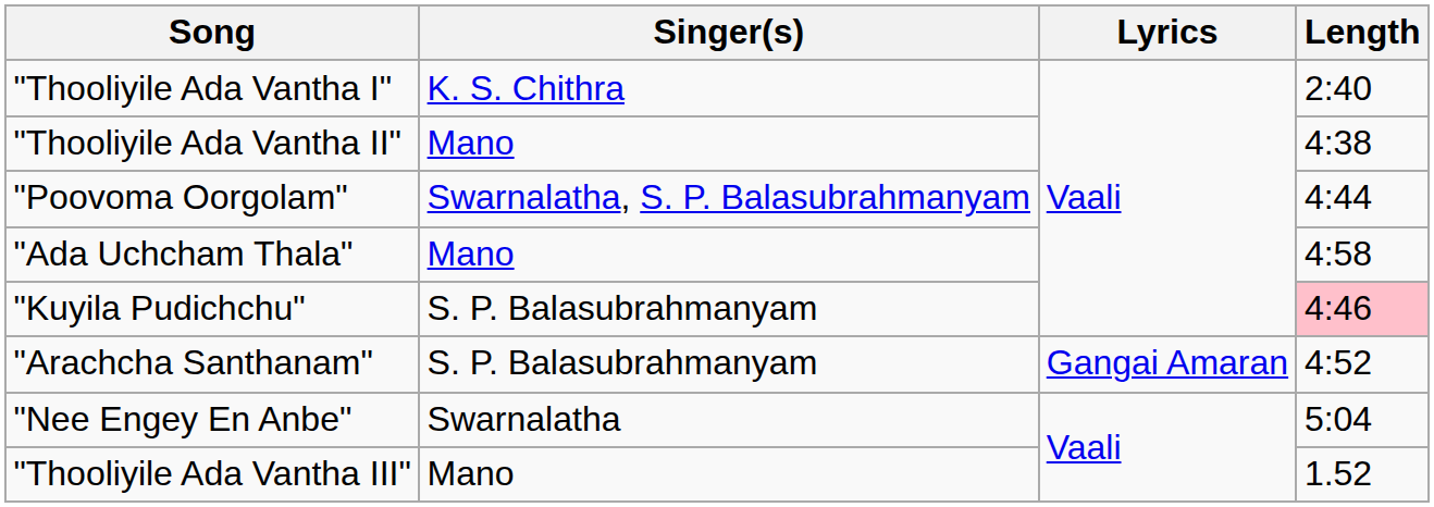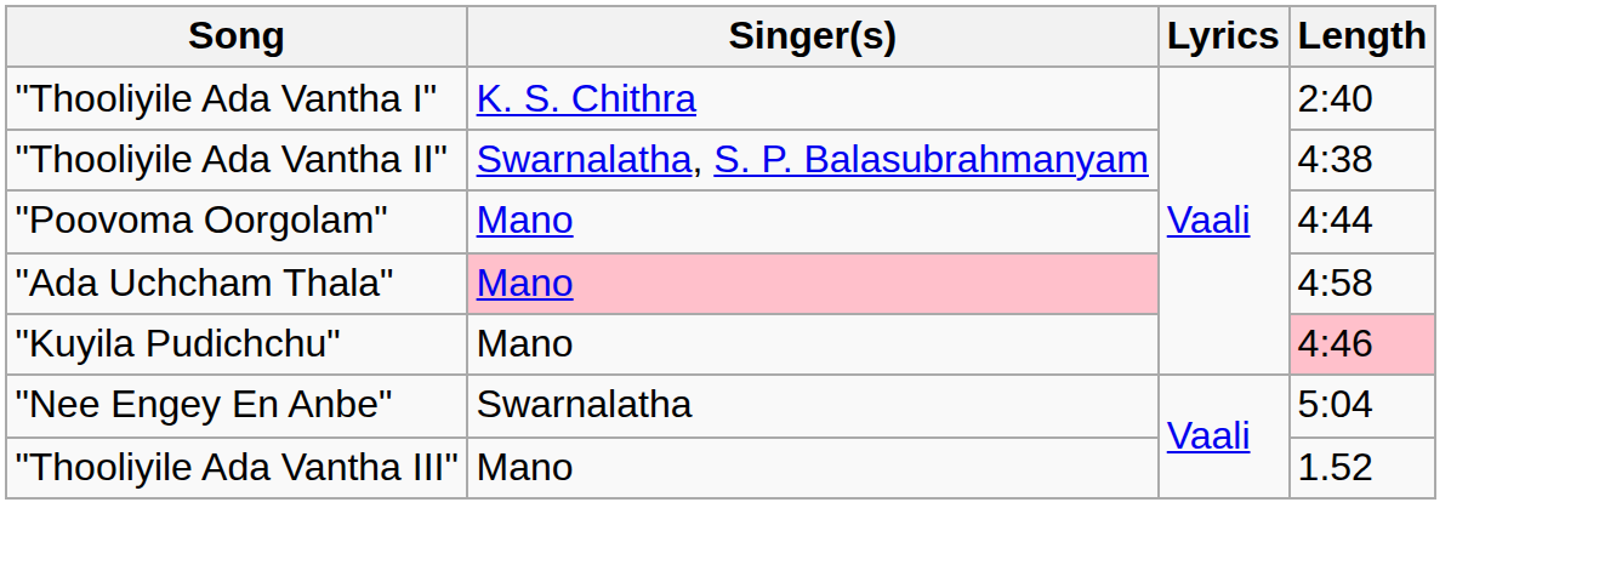"Thooliyile Ada Vantha II" | Singer(s): Mano -> Swarnalatha, S. P. Balasubrahmanyam
"Poovoma Oorgolam" | Singer(s): Swarnalatha, S. P. Balasubrahmanyam -> Mano
"Ada Uchcham Thala" | Singer(s): no background -> pink background
"Kuyila Pudichchu" | Singer(s): S. P. Balasubrahmanyam -> Mano
- row: "Arachcha Santhanam" | S. P. Balasubrahmanyam | Gangai Amaran | 4:52
